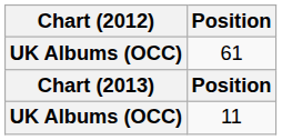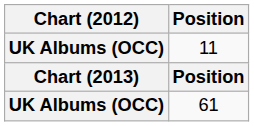rows swapped: 11 <-> 61
